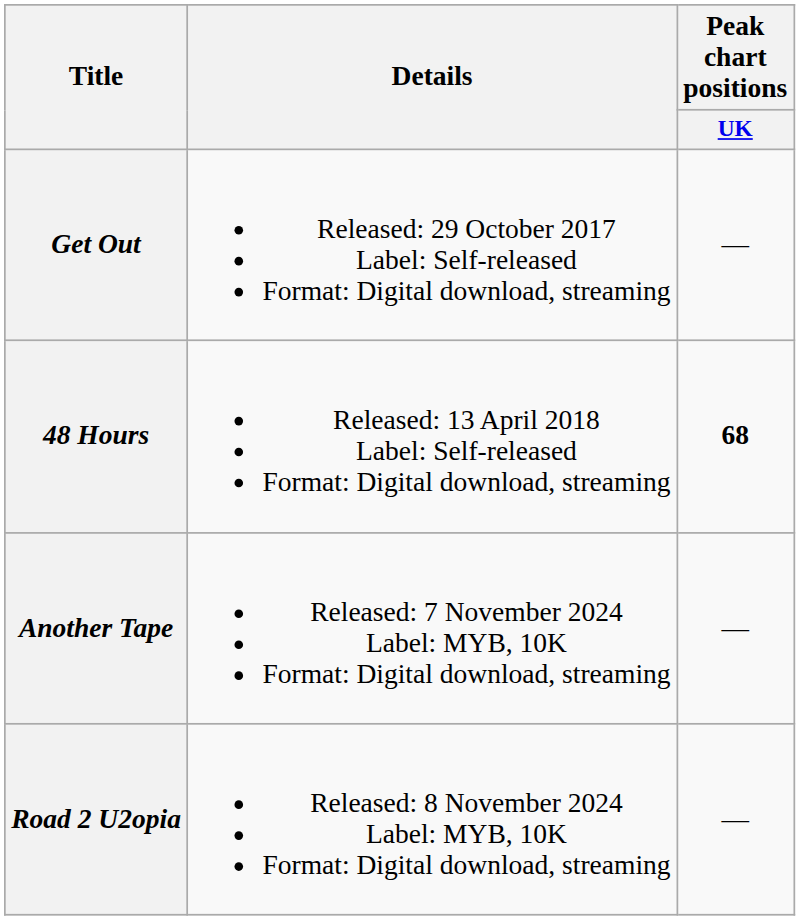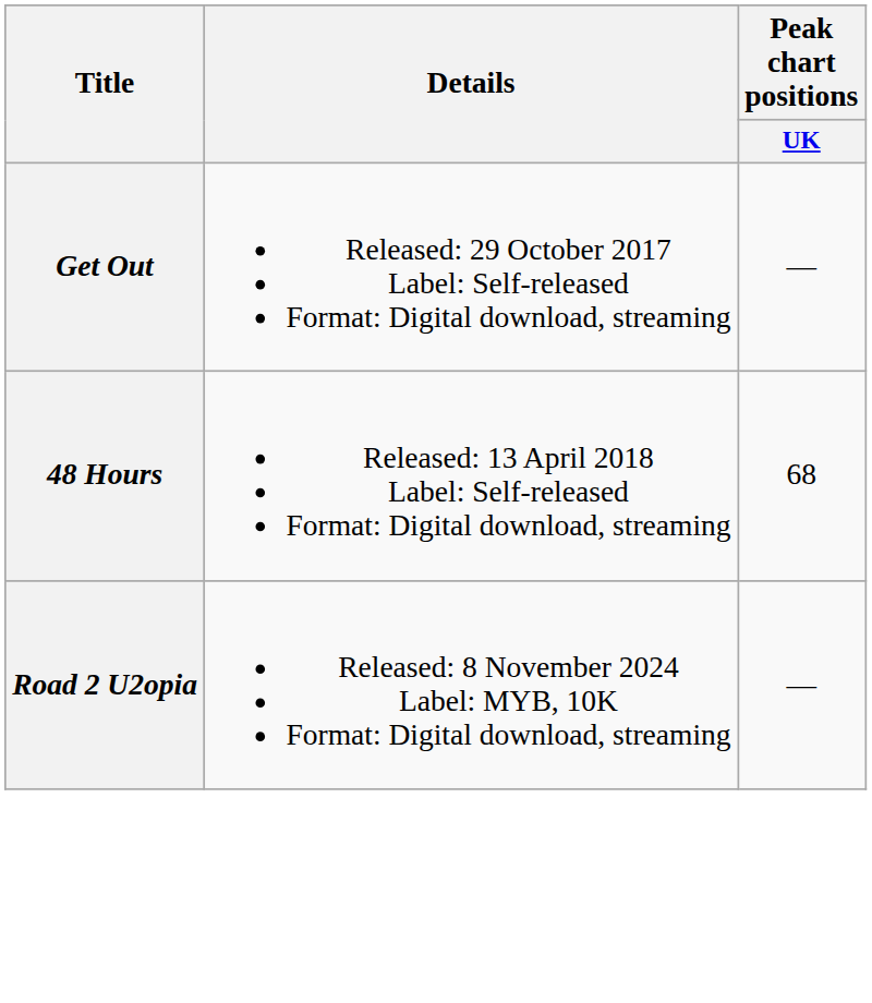48 Hours | Peak chart positions / UK: bold -> normal
- row: Another Tape | Released: 7 November 2024 Label: MYB, 10K Format: Digital download, streaming | —
